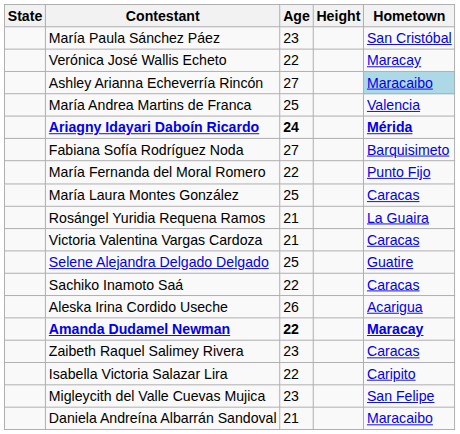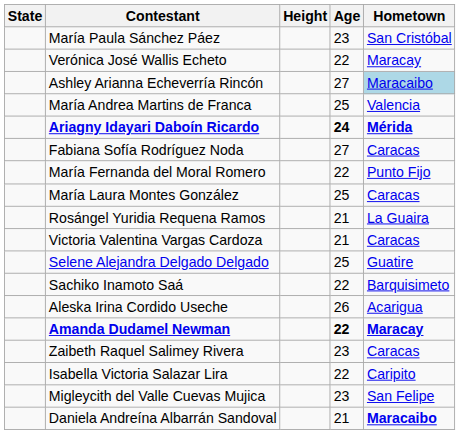columns swapped: Age <-> Height
Fabiana Sofía Rodríguez Noda | Hometown: Barquisimeto -> Caracas
Sachiko Inamoto Saá | Hometown: Caracas -> Barquisimeto
Daniela Andreína Albarrán Sandoval | Hometown: normal -> bold
